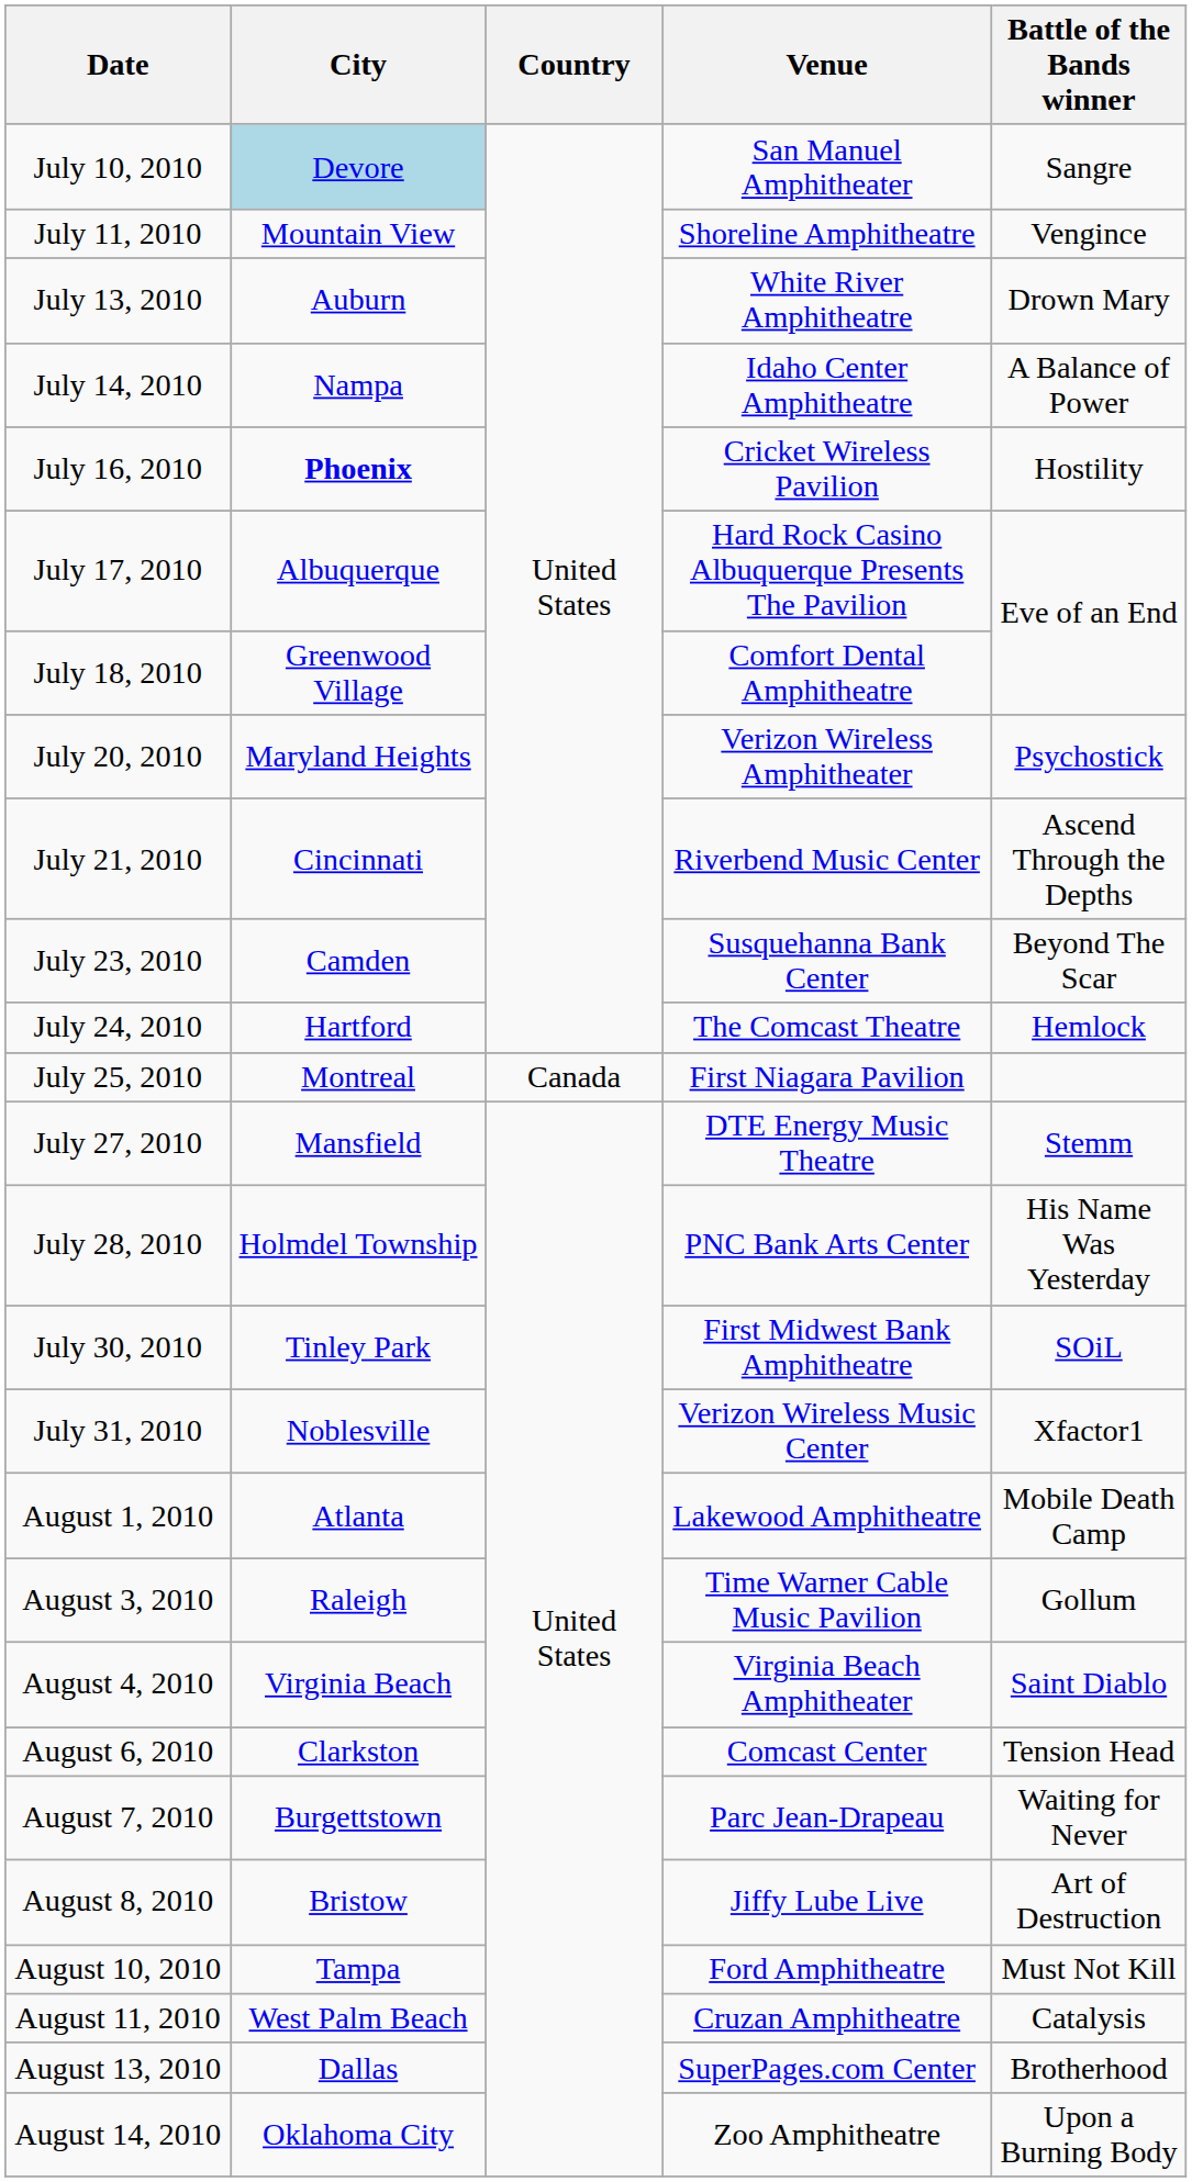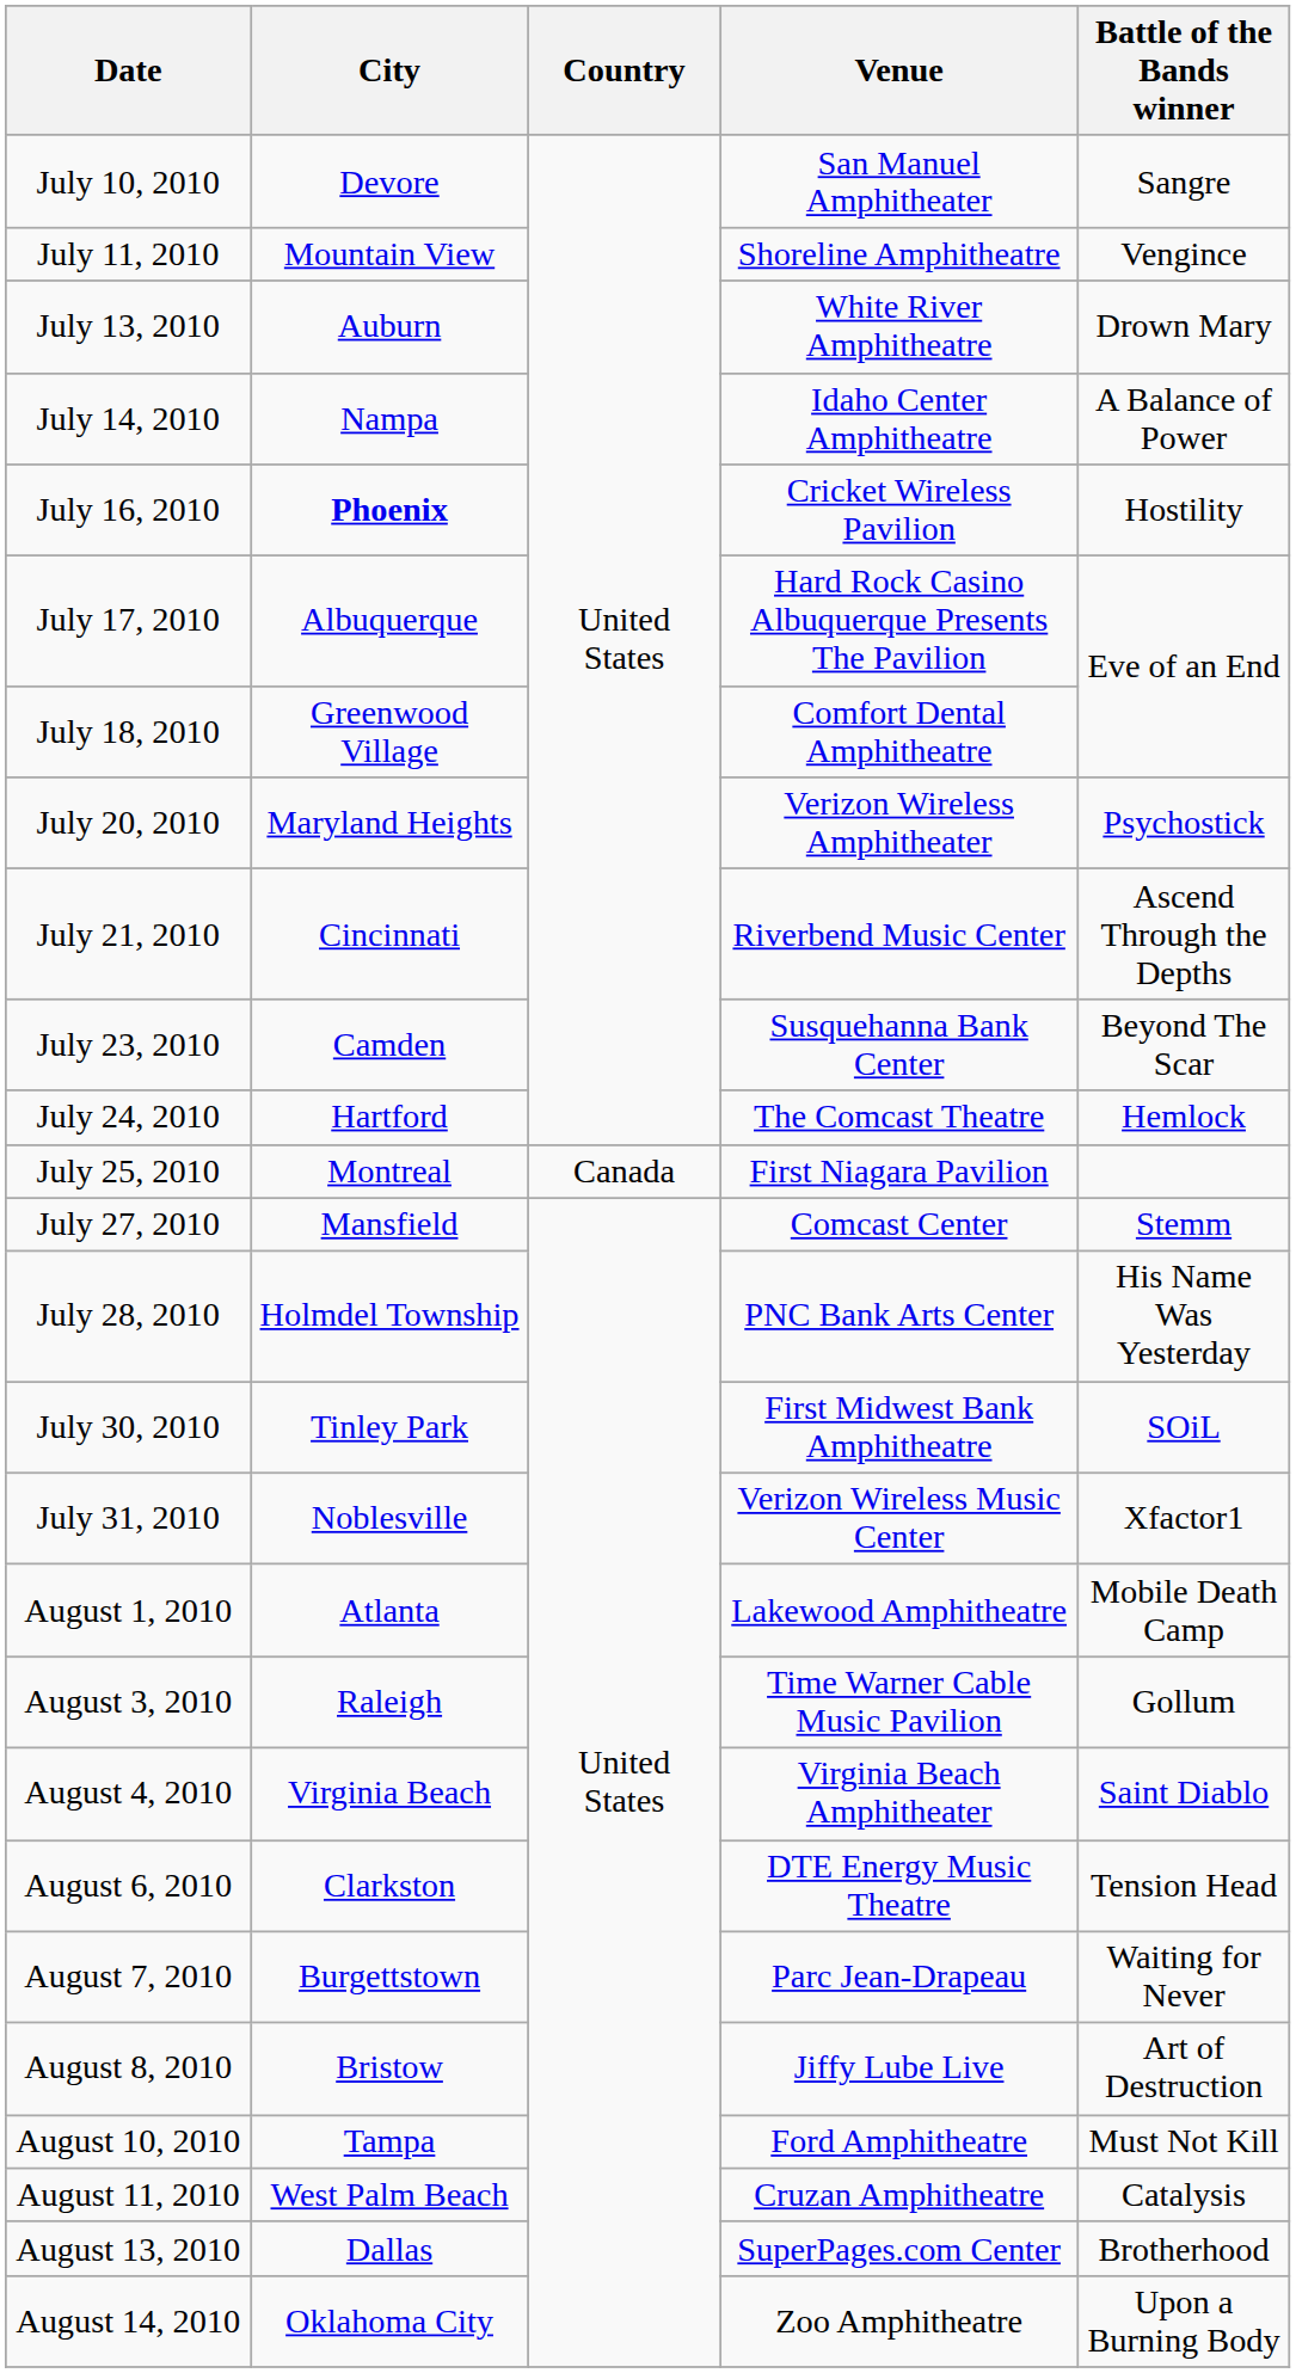July 10, 2010 | City: lightblue background -> no background
July 27, 2010 | Venue: DTE Energy Music Theatre -> Comcast Center
August 6, 2010 | Venue: Comcast Center -> DTE Energy Music Theatre
